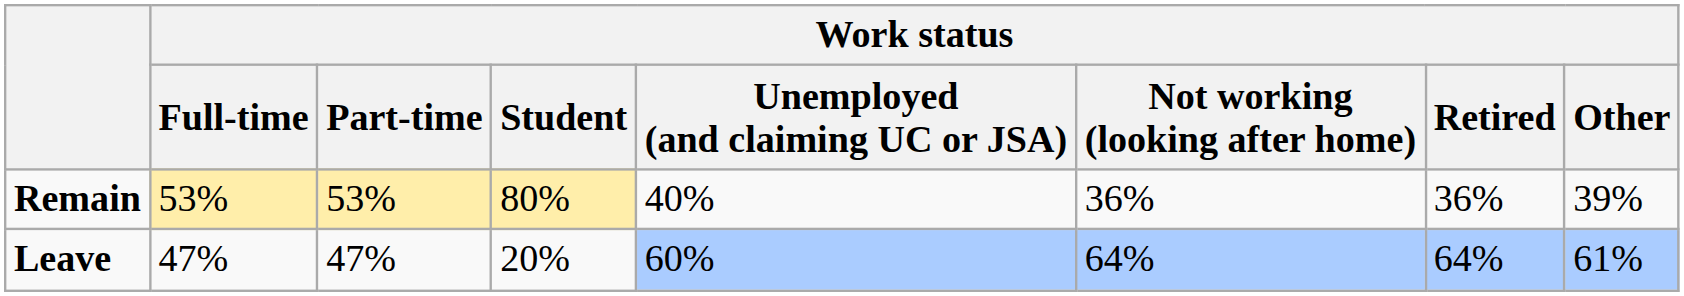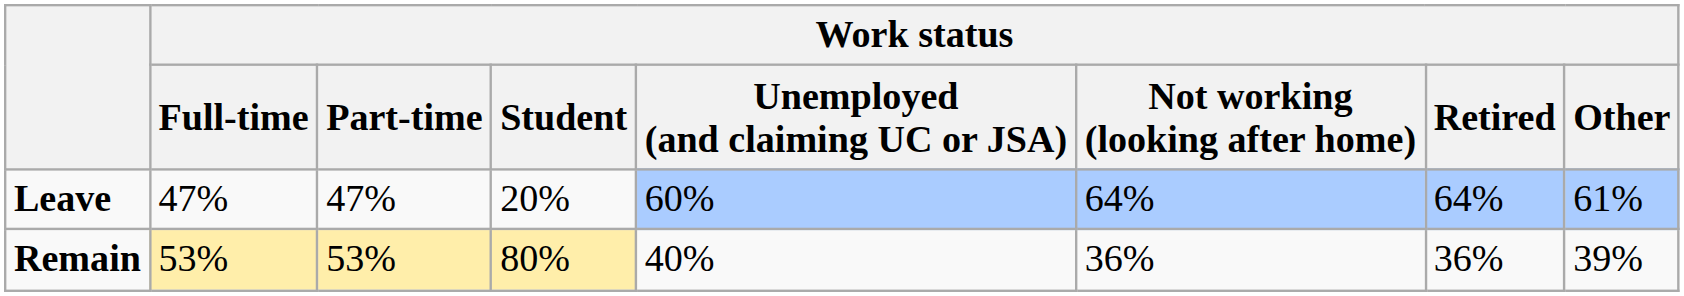rows swapped: Remain <-> Leave
